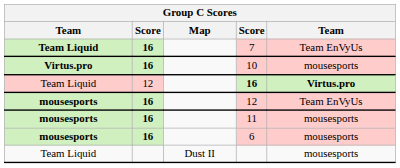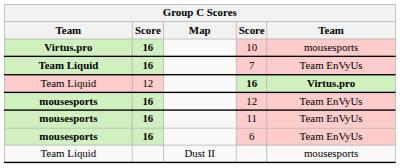rows swapped: 7 <-> 10
11 | column 5: mousesports -> Team EnVyUs
6 | column 5: mousesports -> Team EnVyUs
